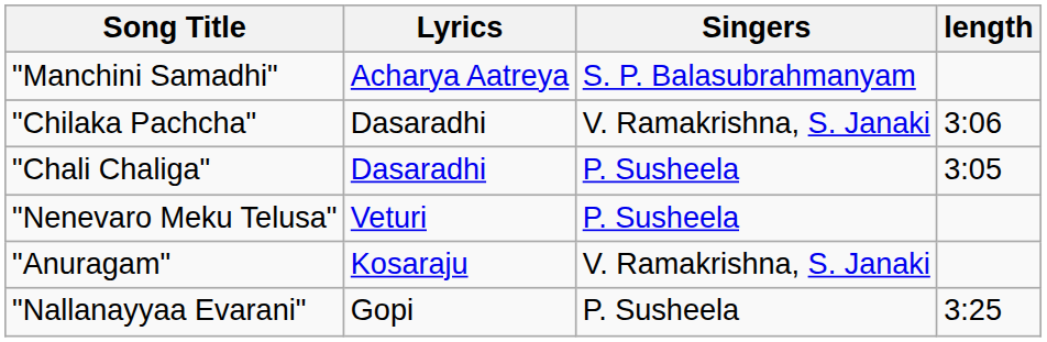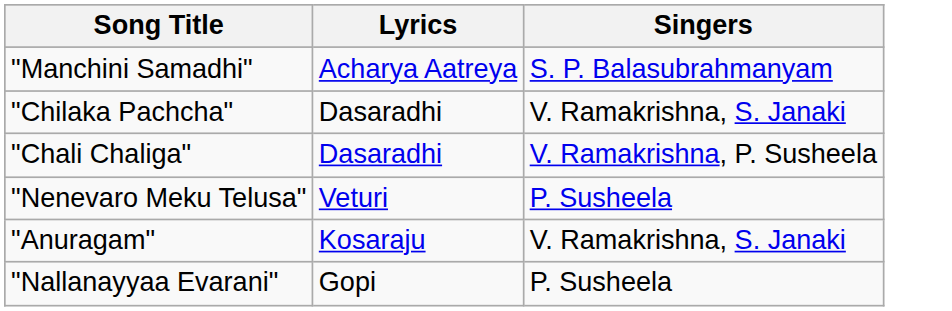- column: length | 3:06 | 3:05 | 3:25
"Chali Chaliga" | Singers: P. Susheela -> V. Ramakrishna, P. Susheela
